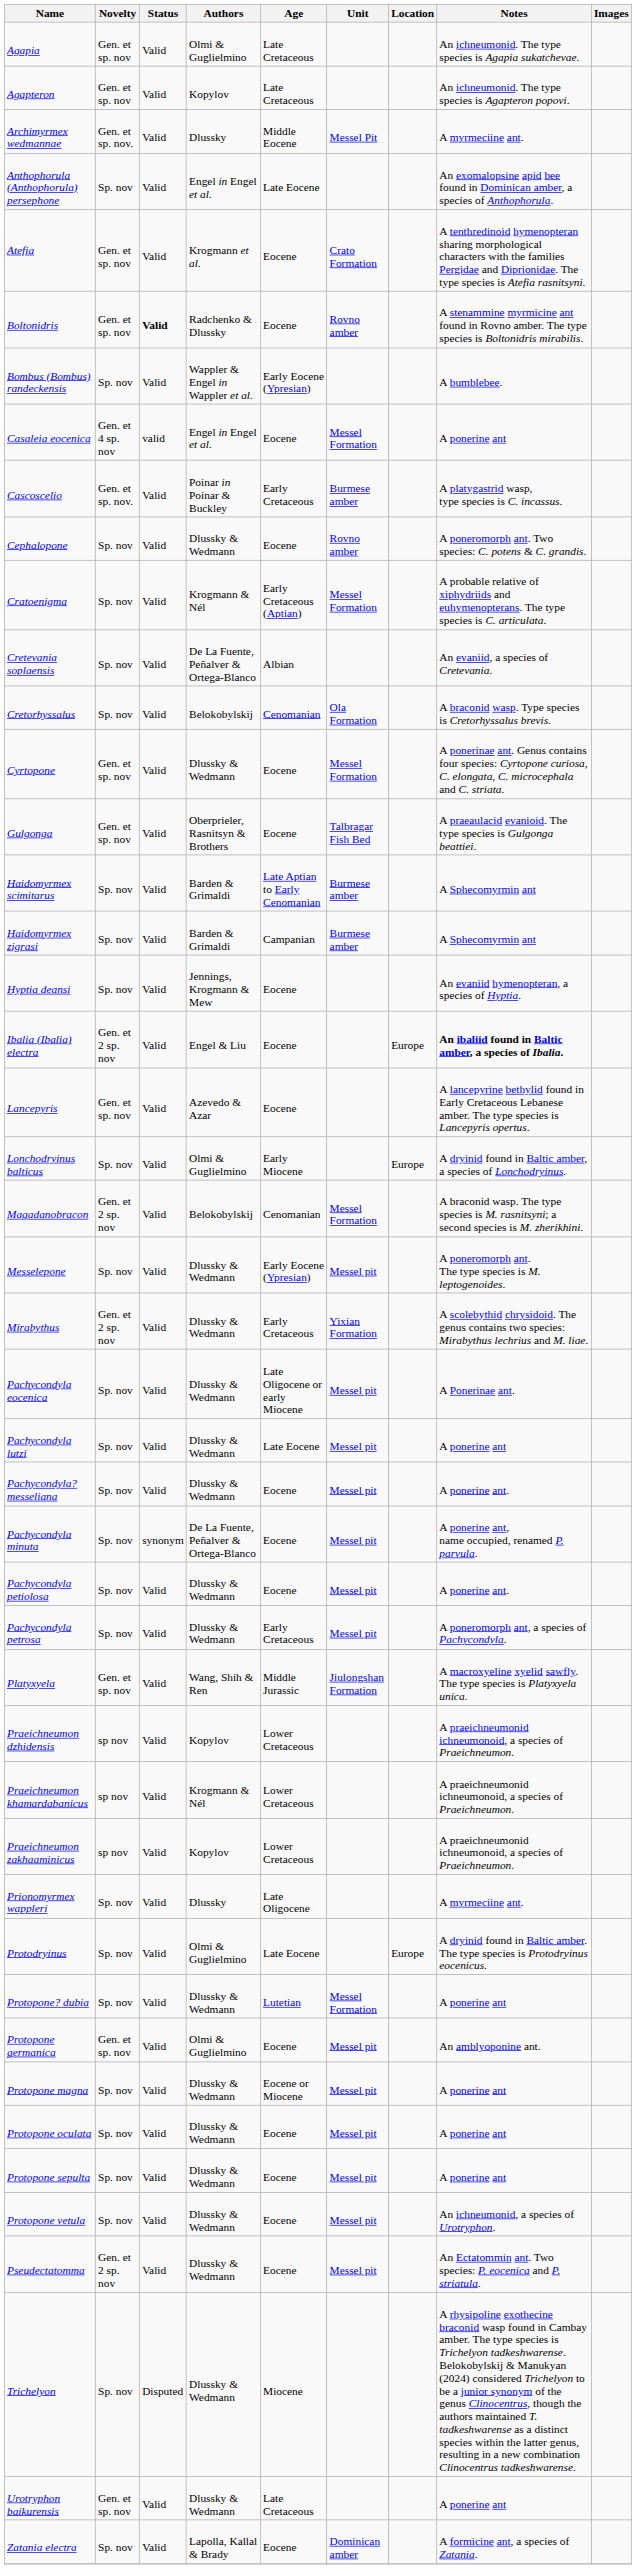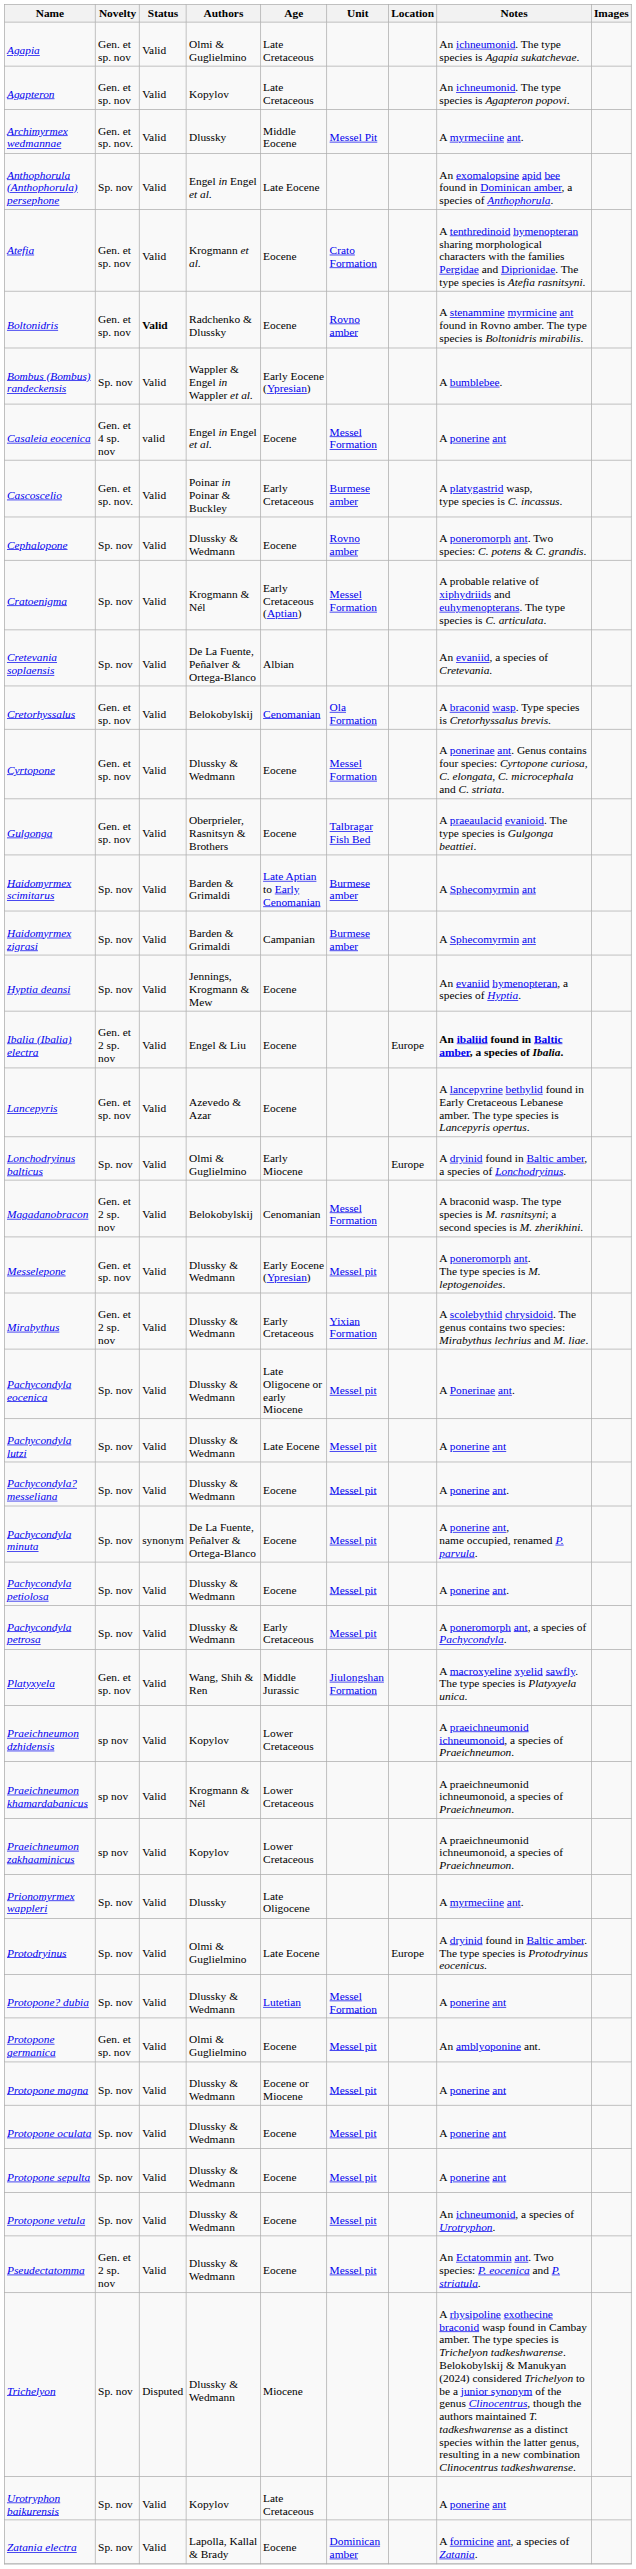Cretorhyssalus | Novelty: Sp. nov -> Gen. et sp. nov
Messelepone | Novelty: Sp. nov -> Gen. et sp. nov
Urotryphon baikurensis | Novelty: Gen. et sp. nov -> Sp. nov
Urotryphon baikurensis | Authors: Dlussky & Wedmann -> Kopylov
